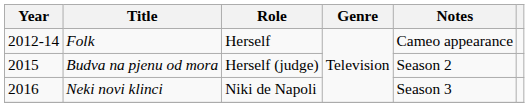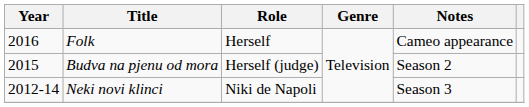Folk | Year: 2012-14 -> 2016
Neki novi klinci | Year: 2016 -> 2012-14
